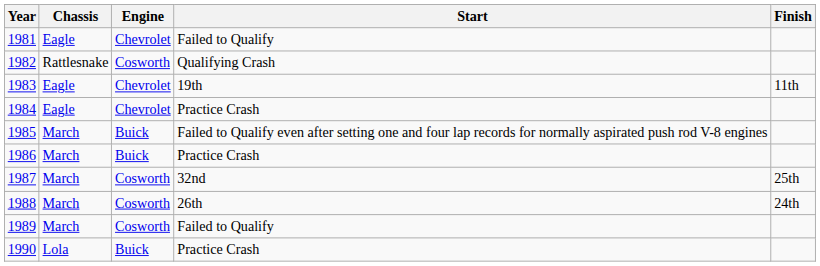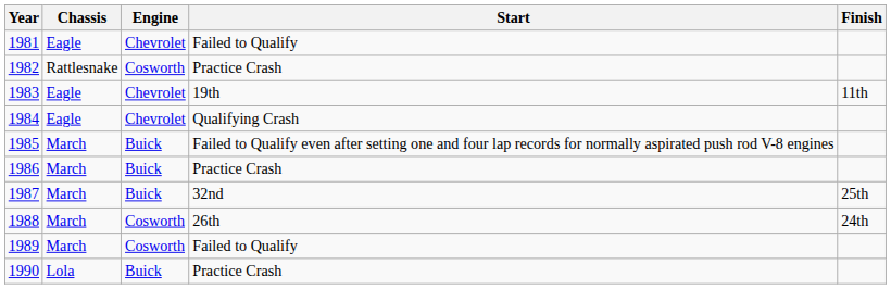1982 | Start: Qualifying Crash -> Practice Crash
1984 | Start: Practice Crash -> Qualifying Crash
1987 | Engine: Cosworth -> Buick
